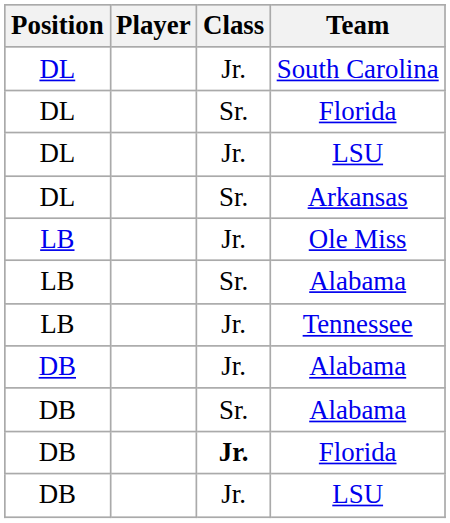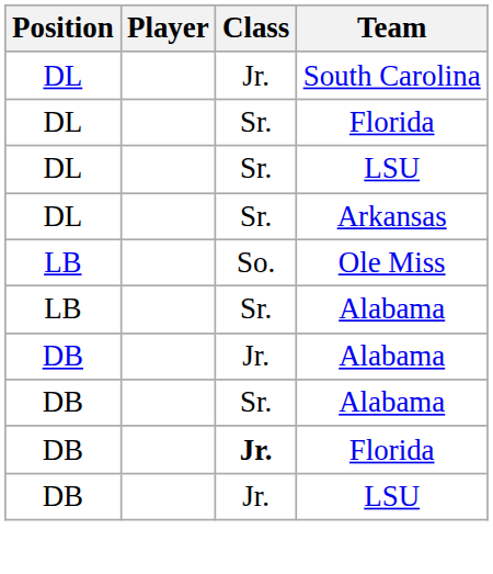DL / LSU | Class: Jr. -> Sr.
Ole Miss | Class: Jr. -> So.
- row: LB | Jr. | Tennessee
